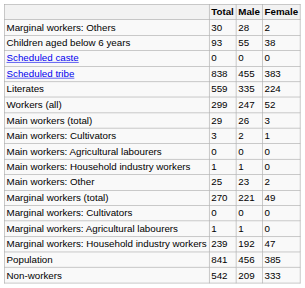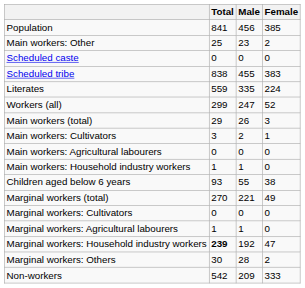rows swapped: Population <-> Marginal workers: Others
rows swapped: Children aged below 6 years <-> Main workers: Other
Marginal workers: Household industry workers | Total: normal -> bold
